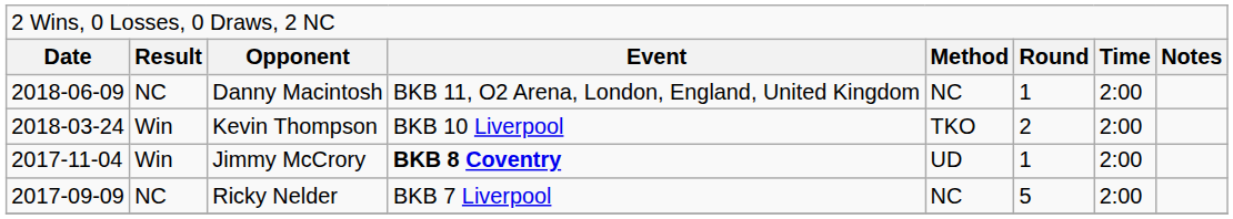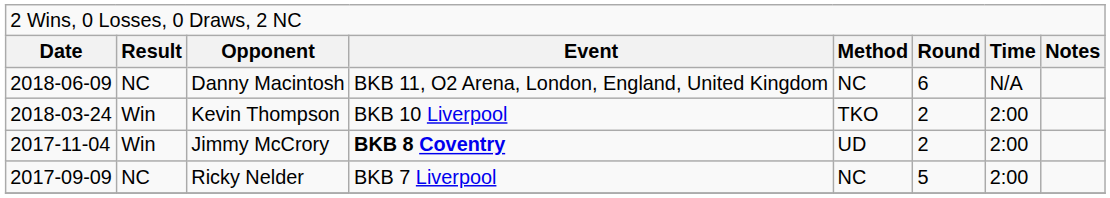Danny Macintosh | column 6: 1 -> 6
Danny Macintosh | column 7: 2:00 -> N/A
Jimmy McCrory | column 6: 1 -> 2
